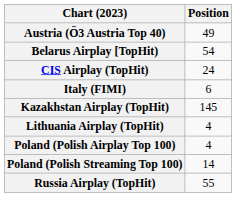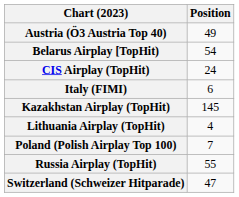Poland (Polish Airplay Top 100) | Position: 4 -> 7
- row: Poland (Polish Streaming Top 100) | 14
+ row: Switzerland (Schweizer Hitparade) | 47
